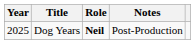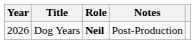Dog Years | Year: 2025 -> 2026
